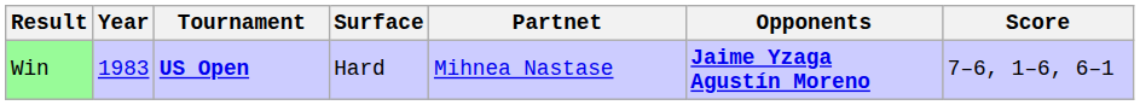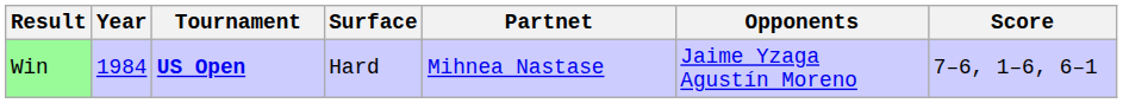Win | Year: 1983 -> 1984
Win | Opponents: bold -> normal
